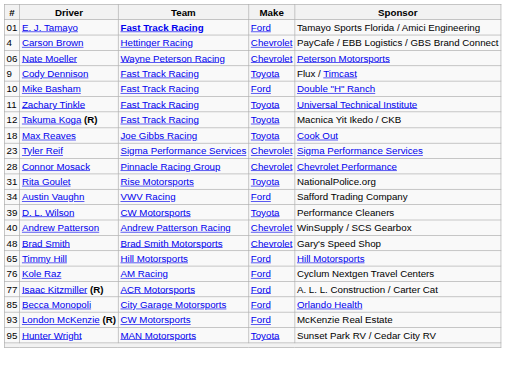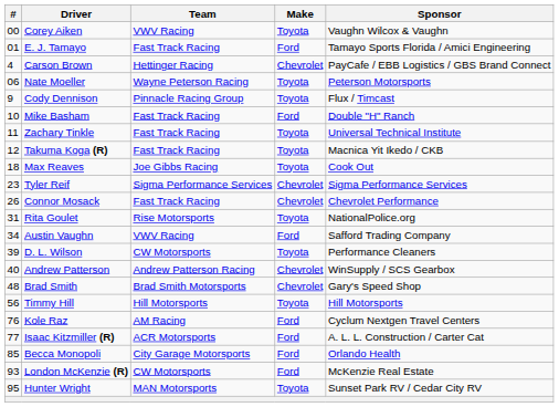+ row: 00 | Corey Aiken | VWV Racing | Toyota | Vaughn Wilcox & Vaughn
E. J. Tamayo | Team: bold -> normal
Nate Moeller | Make: Chevrolet -> Toyota
Cody Dennison | Team: Fast Track Racing -> Pinnacle Racing Group
Connor Mosack | #: 28 -> 26
Connor Mosack | Team: Pinnacle Racing Group -> Fast Track Racing
Timmy Hill | #: 65 -> 56
Timmy Hill | Make: Ford -> Toyota
